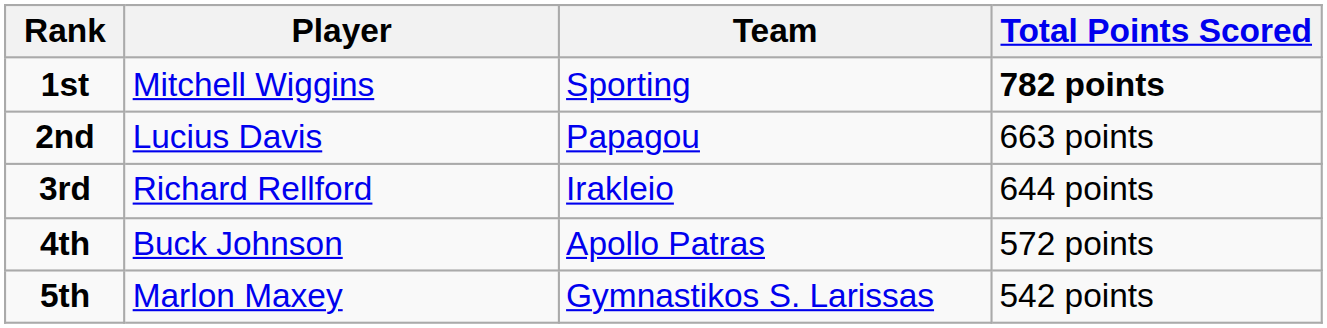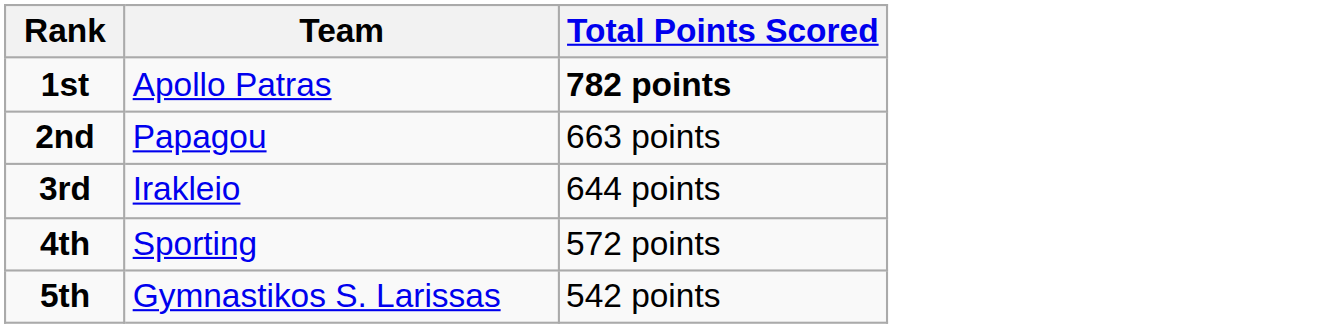- column: Player | Mitchell Wiggins | Lucius Davis | Richard Rellford | Buck Johnson | Marlon Maxey
1st | Team: Sporting -> Apollo Patras
4th | Team: Apollo Patras -> Sporting
